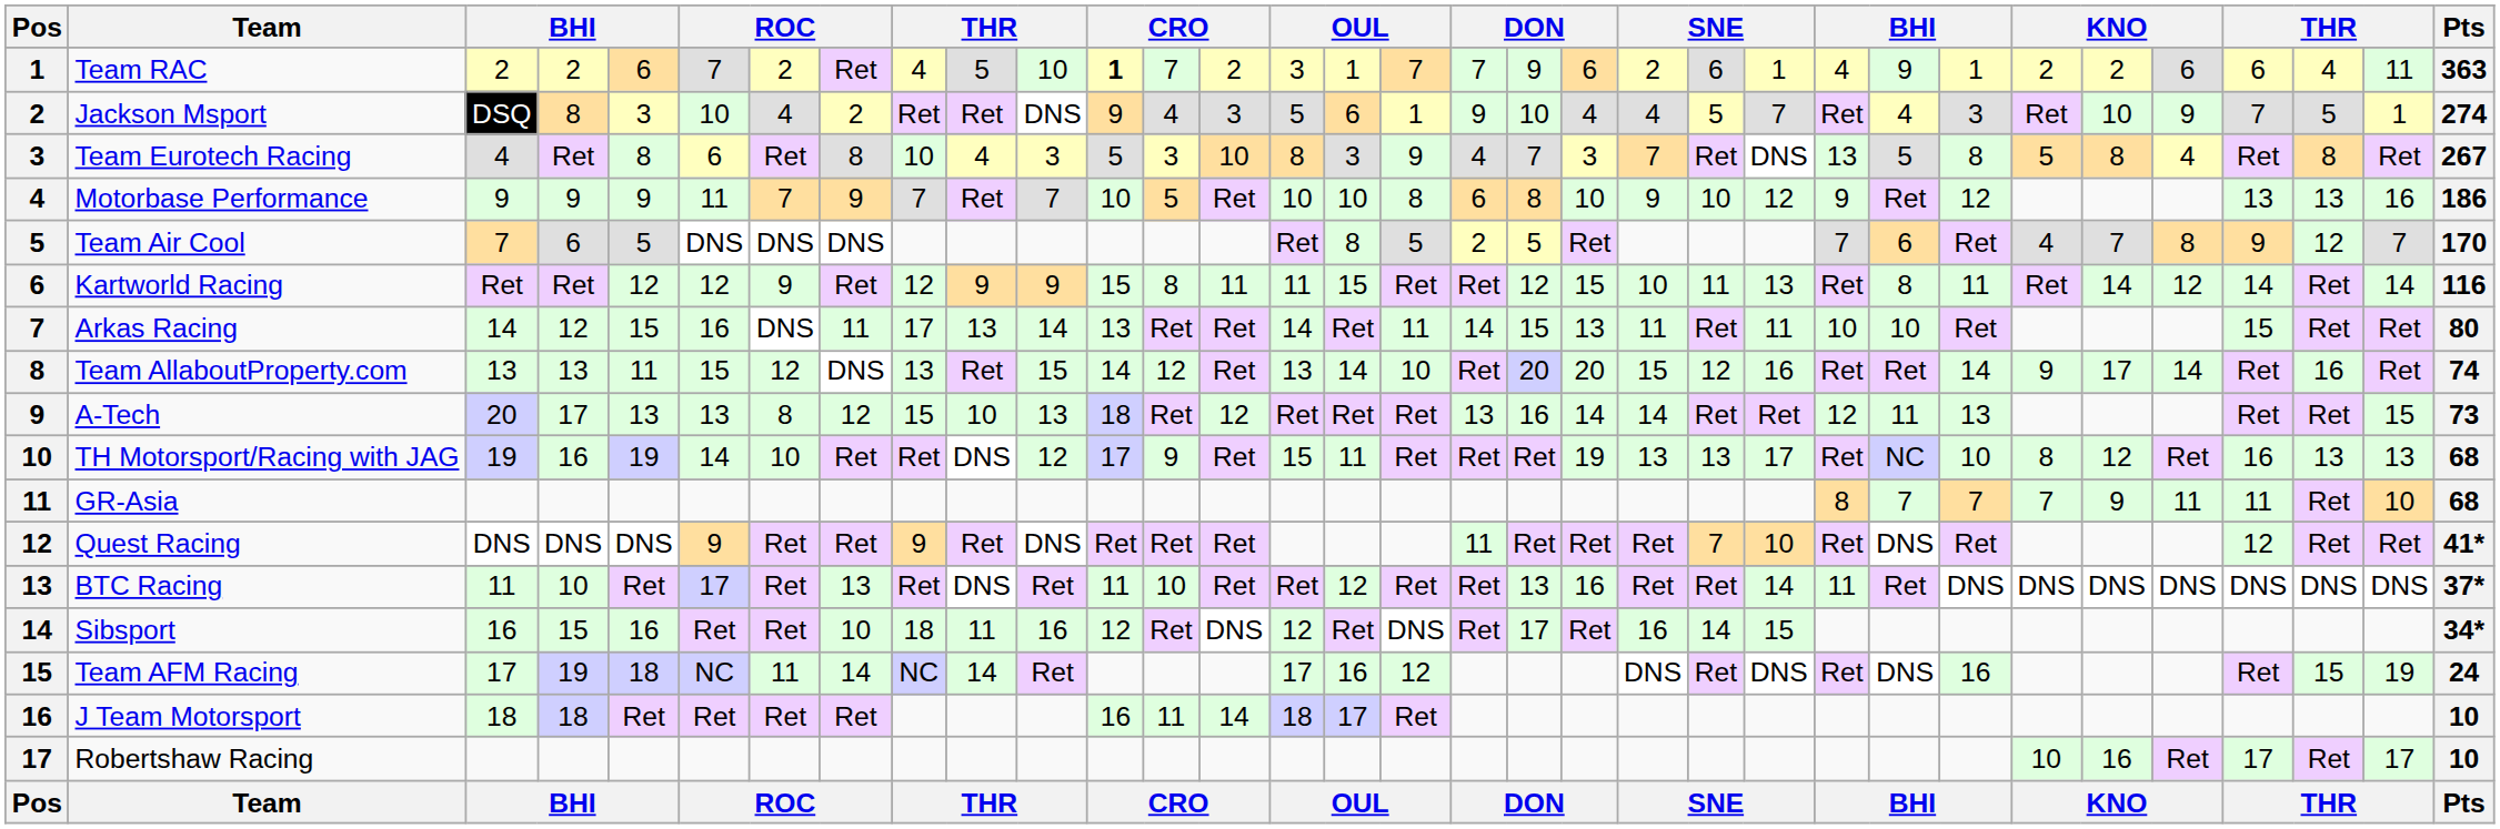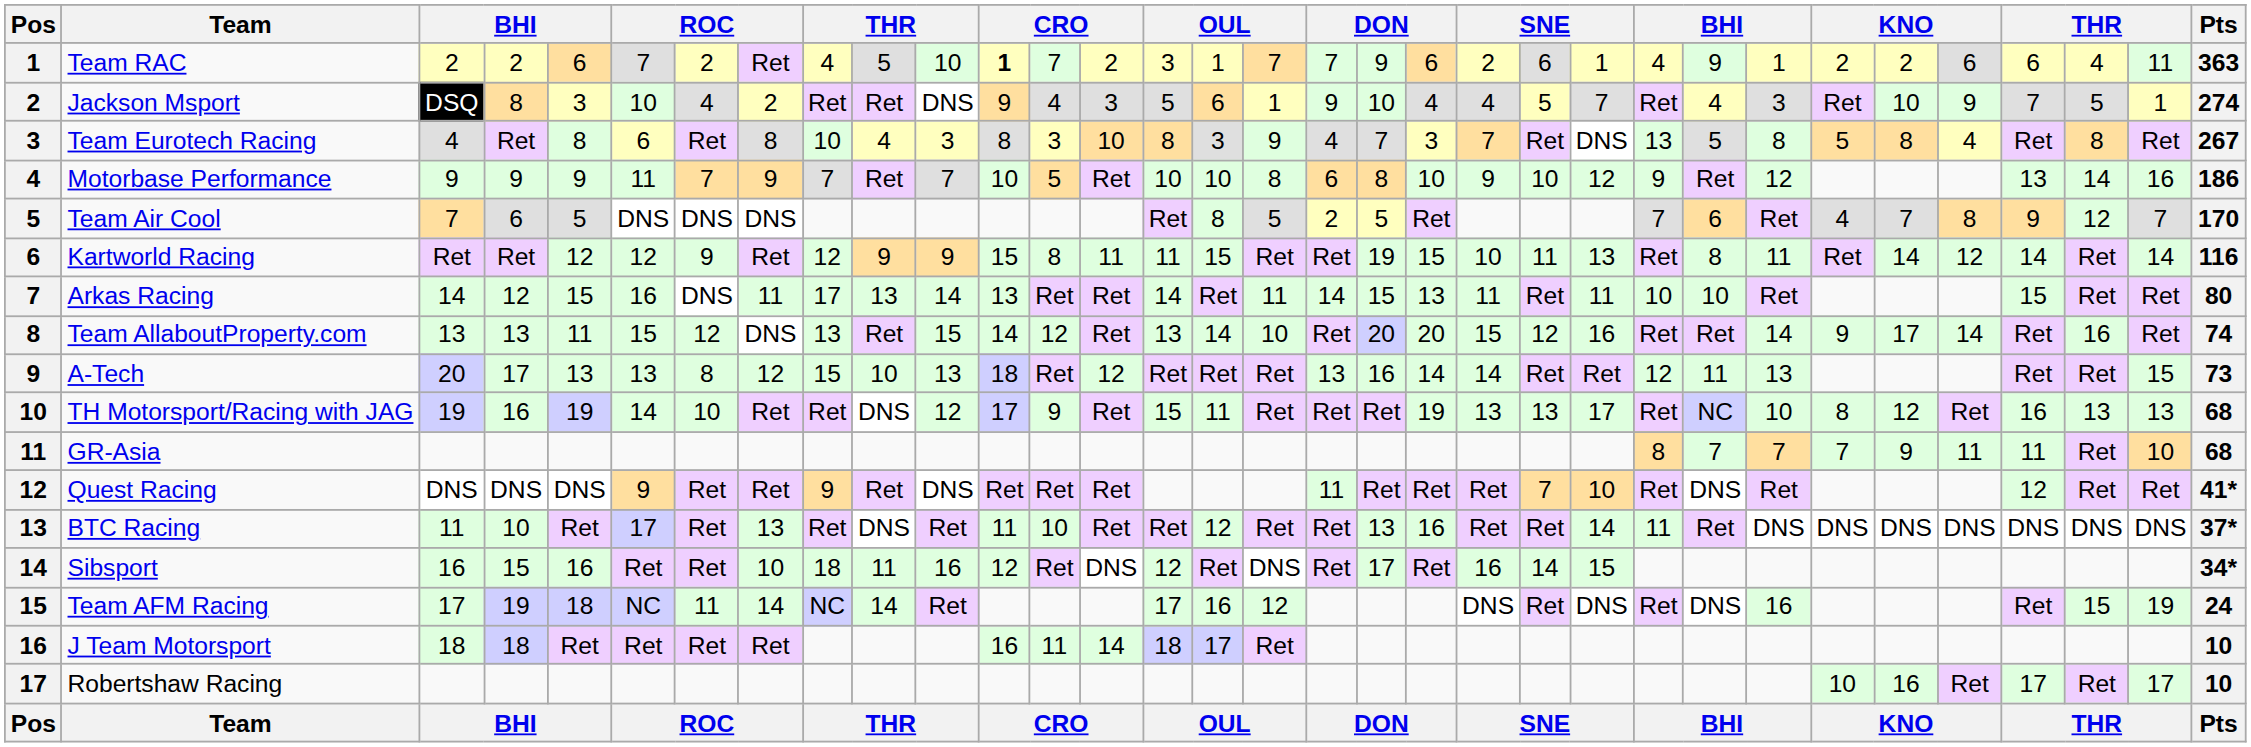Team Eurotech Racing | column 12: 5 -> 8
Motorbase Performance | column 31: 13 -> 14
Kartworld Racing | column 19: 12 -> 19
